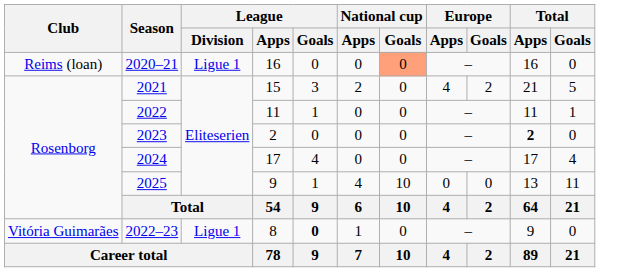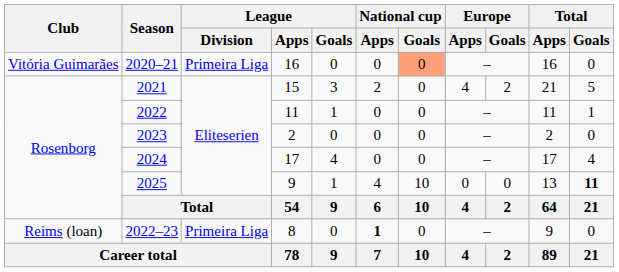2020–21 | Club: Reims (loan) -> Vitória Guimarães
2020–21 | League / Division: Ligue 1 -> Primeira Liga
2023 | Total / Apps: bold -> normal
2025 | Total / Goals: normal -> bold
2022–23 | Club: Vitória Guimarães -> Reims (loan)
2022–23 | League / Division: Ligue 1 -> Primeira Liga
2022–23 | League / Goals: bold -> normal
2022–23 | National cup / Apps: normal -> bold
